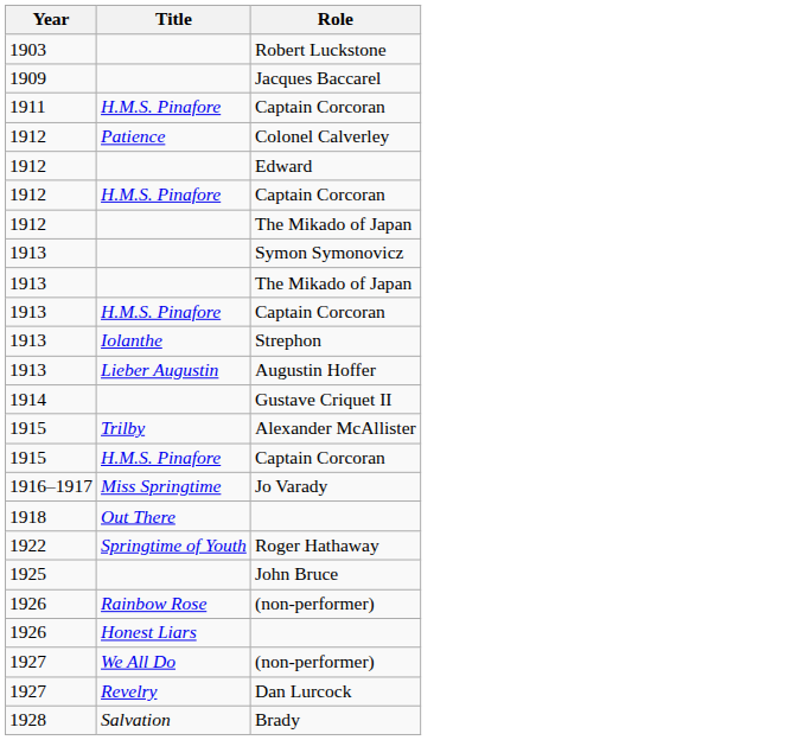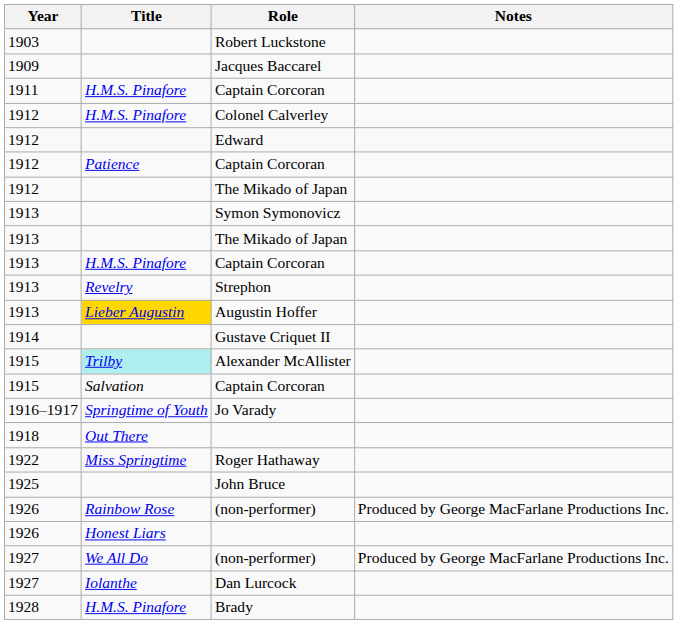+ column: Notes | Produced by George MacFarlane Productions Inc. | Produced by George MacFarlane Productions Inc.
Colonel Calverley | Title: Patience -> H.M.S. Pinafore
1912 / Captain Corcoran | Title: H.M.S. Pinafore -> Patience
Strephon | Title: Iolanthe -> Revelry
Augustin Hoffer | Title: no background -> gold background
Alexander McAllister | Title: no background -> paleturquoise background
1915 / Captain Corcoran | Title: H.M.S. Pinafore -> Salvation
Jo Varady | Title: Miss Springtime -> Springtime of Youth
Roger Hathaway | Title: Springtime of Youth -> Miss Springtime
Dan Lurcock | Title: Revelry -> Iolanthe
Brady | Title: Salvation -> H.M.S. Pinafore
